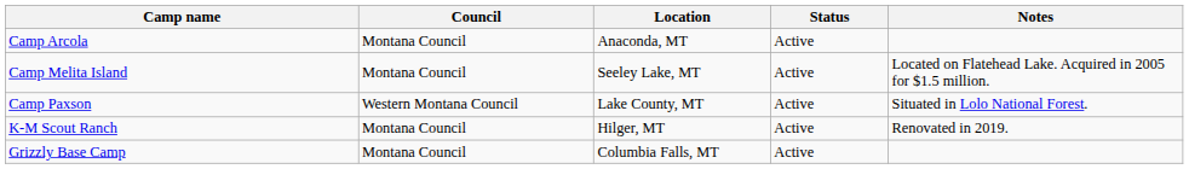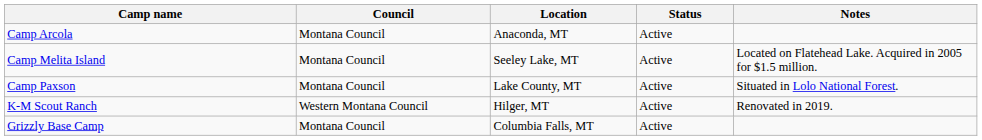Camp Paxson | Council: Western Montana Council -> Montana Council
K-M Scout Ranch | Council: Montana Council -> Western Montana Council
